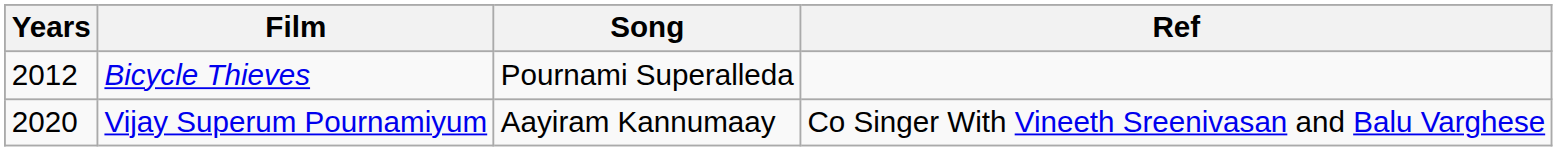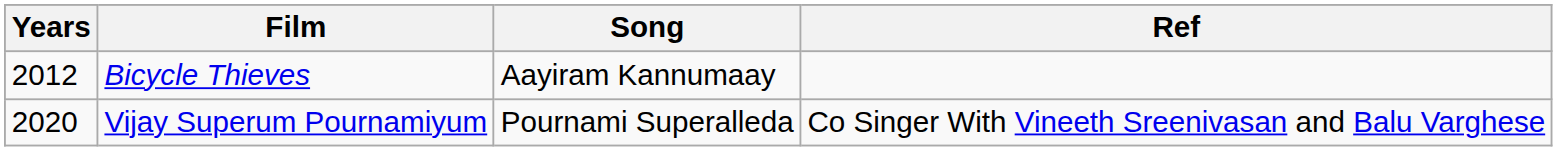Bicycle Thieves | Song: Pournami Superalleda -> Aayiram Kannumaay
Vijay Superum Pournamiyum | Song: Aayiram Kannumaay -> Pournami Superalleda
